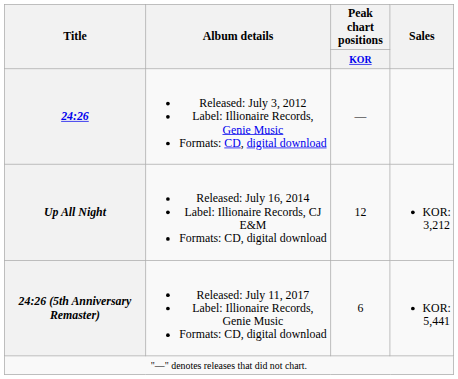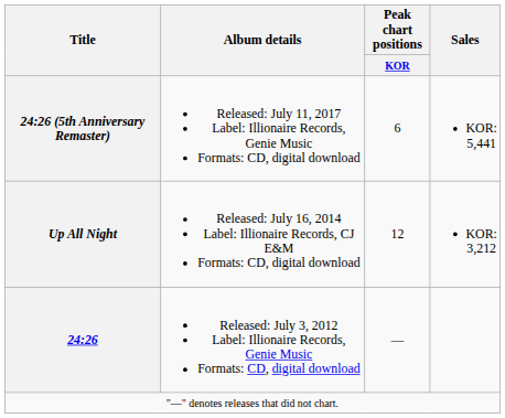rows swapped: 24:26 <-> 24:26 (5th Anniversary Remaster)
